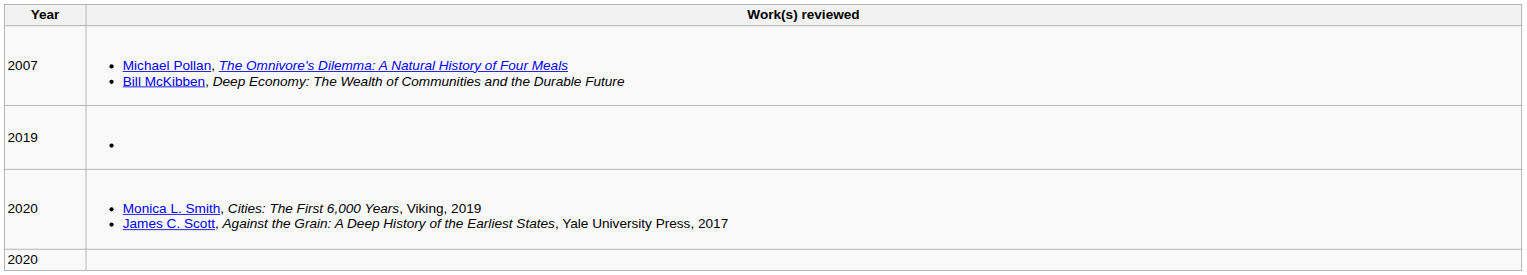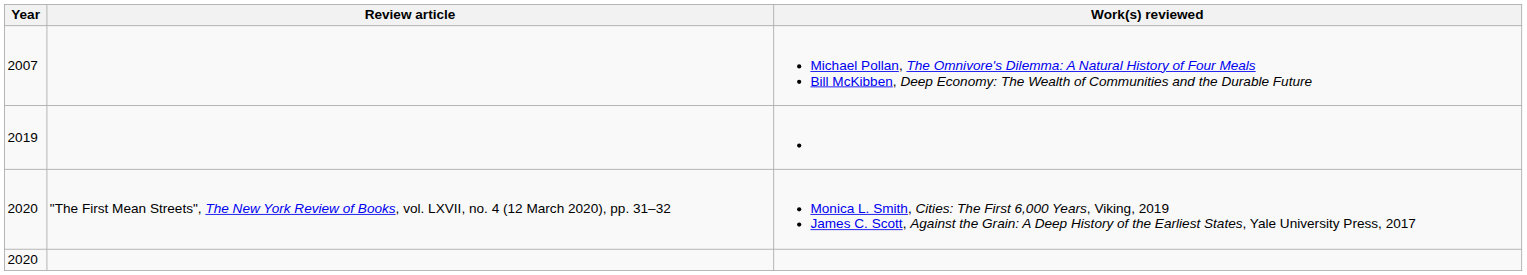+ column: Review article | "The First Mean Streets", The New York Review of Books, vol. LXVII, no. 4 (12 March 2020), pp. 31–32
